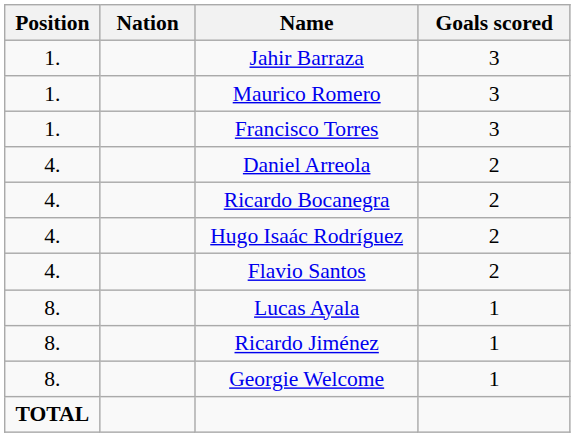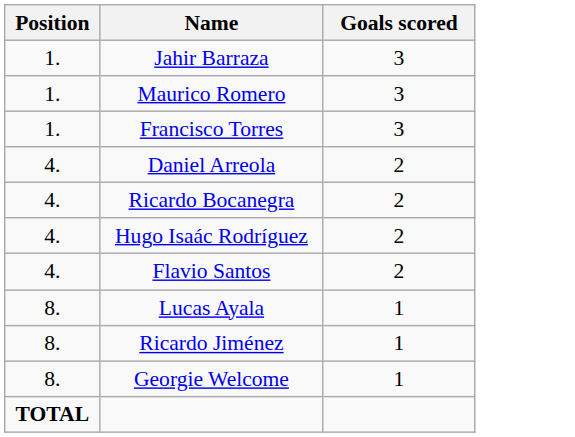- column: Nation
